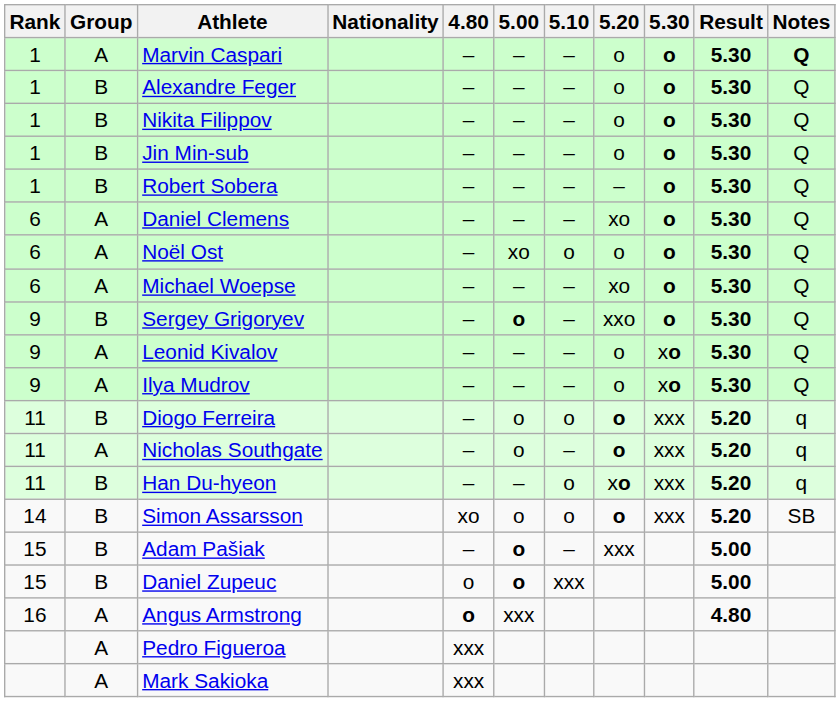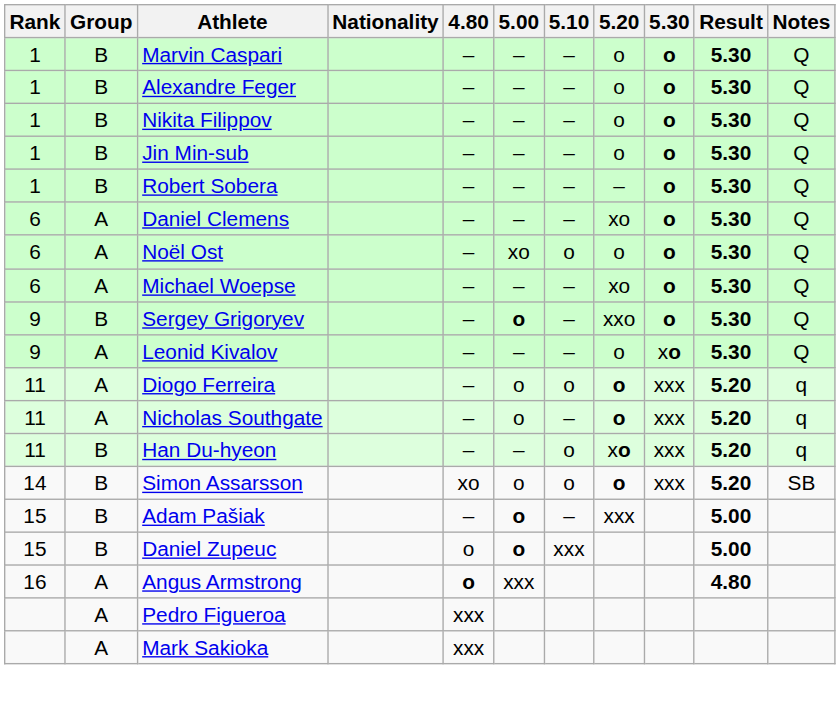Marvin Caspari | Group: A -> B
Marvin Caspari | Notes: bold -> normal
- row: 9 | A | Ilya Mudrov | – | – | – | o | xo | 5.30 | Q
Diogo Ferreira | Group: B -> A
